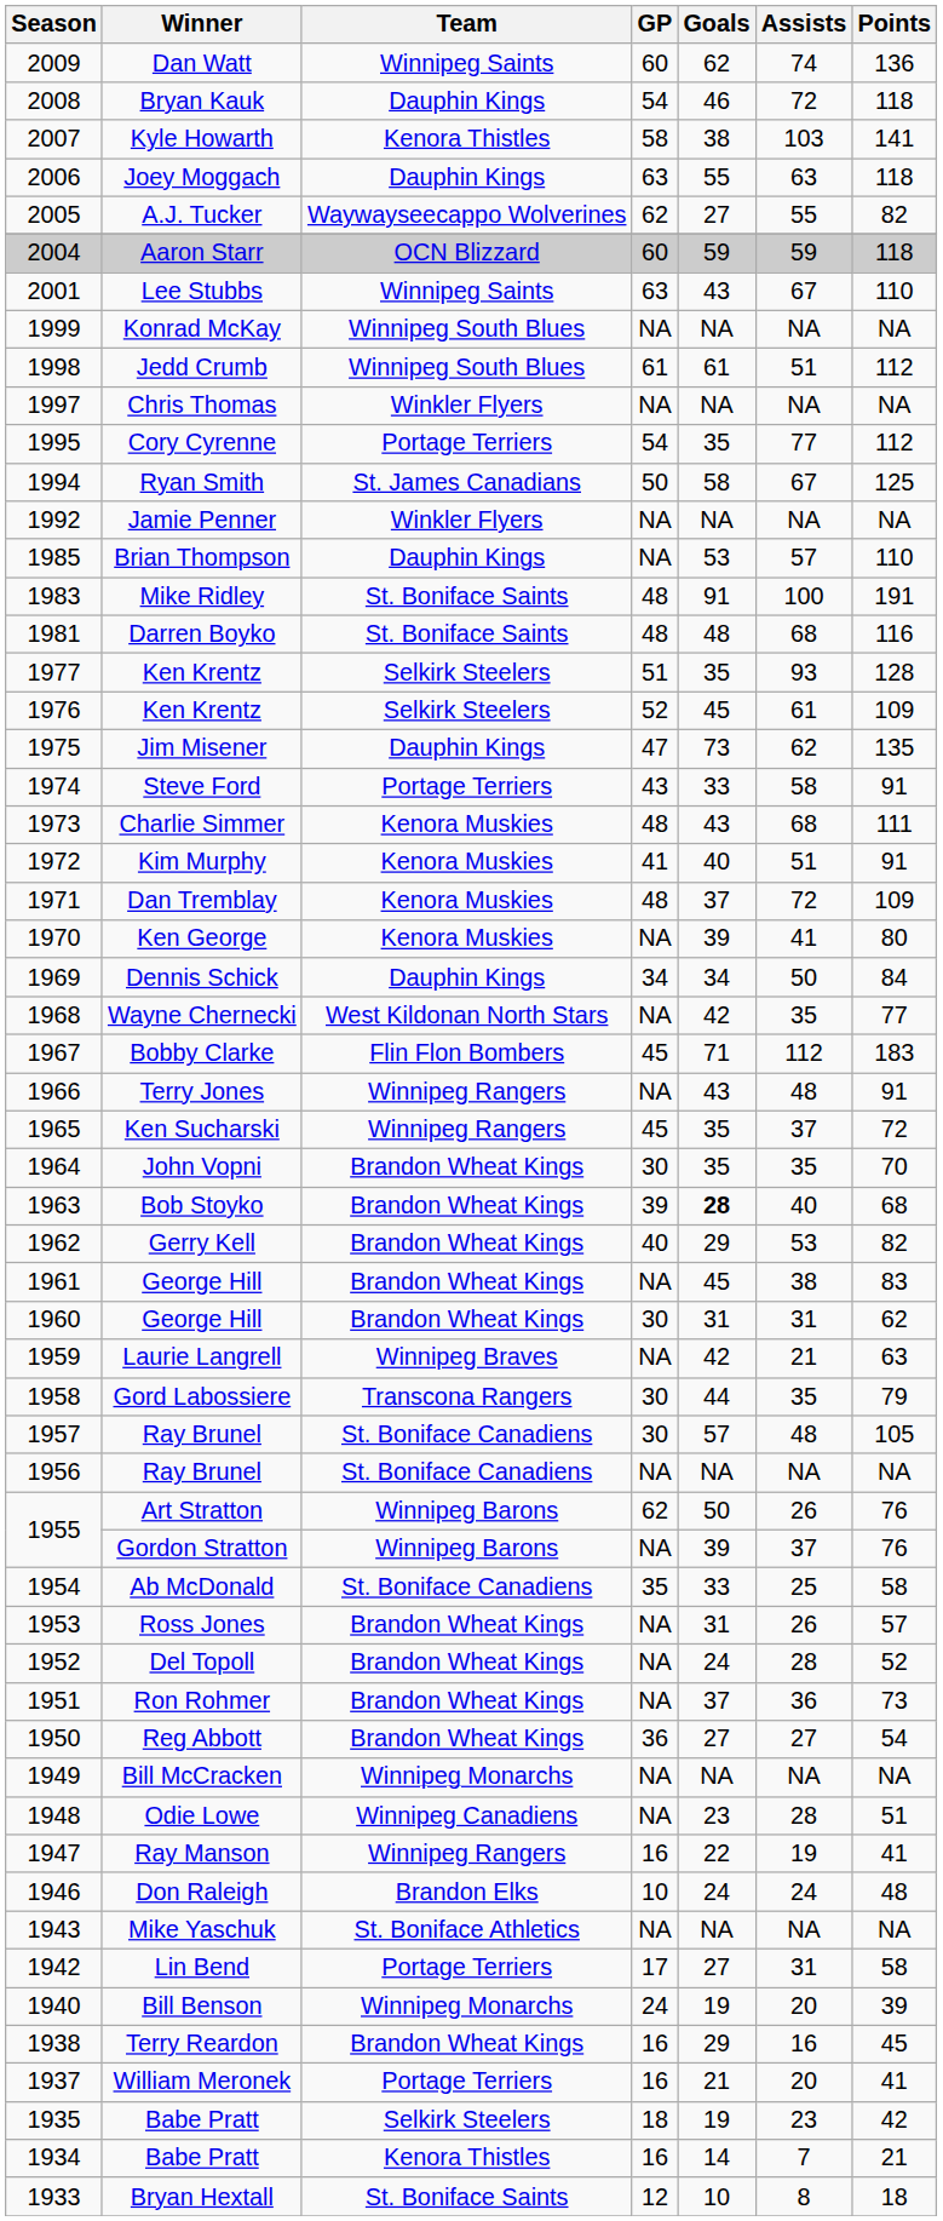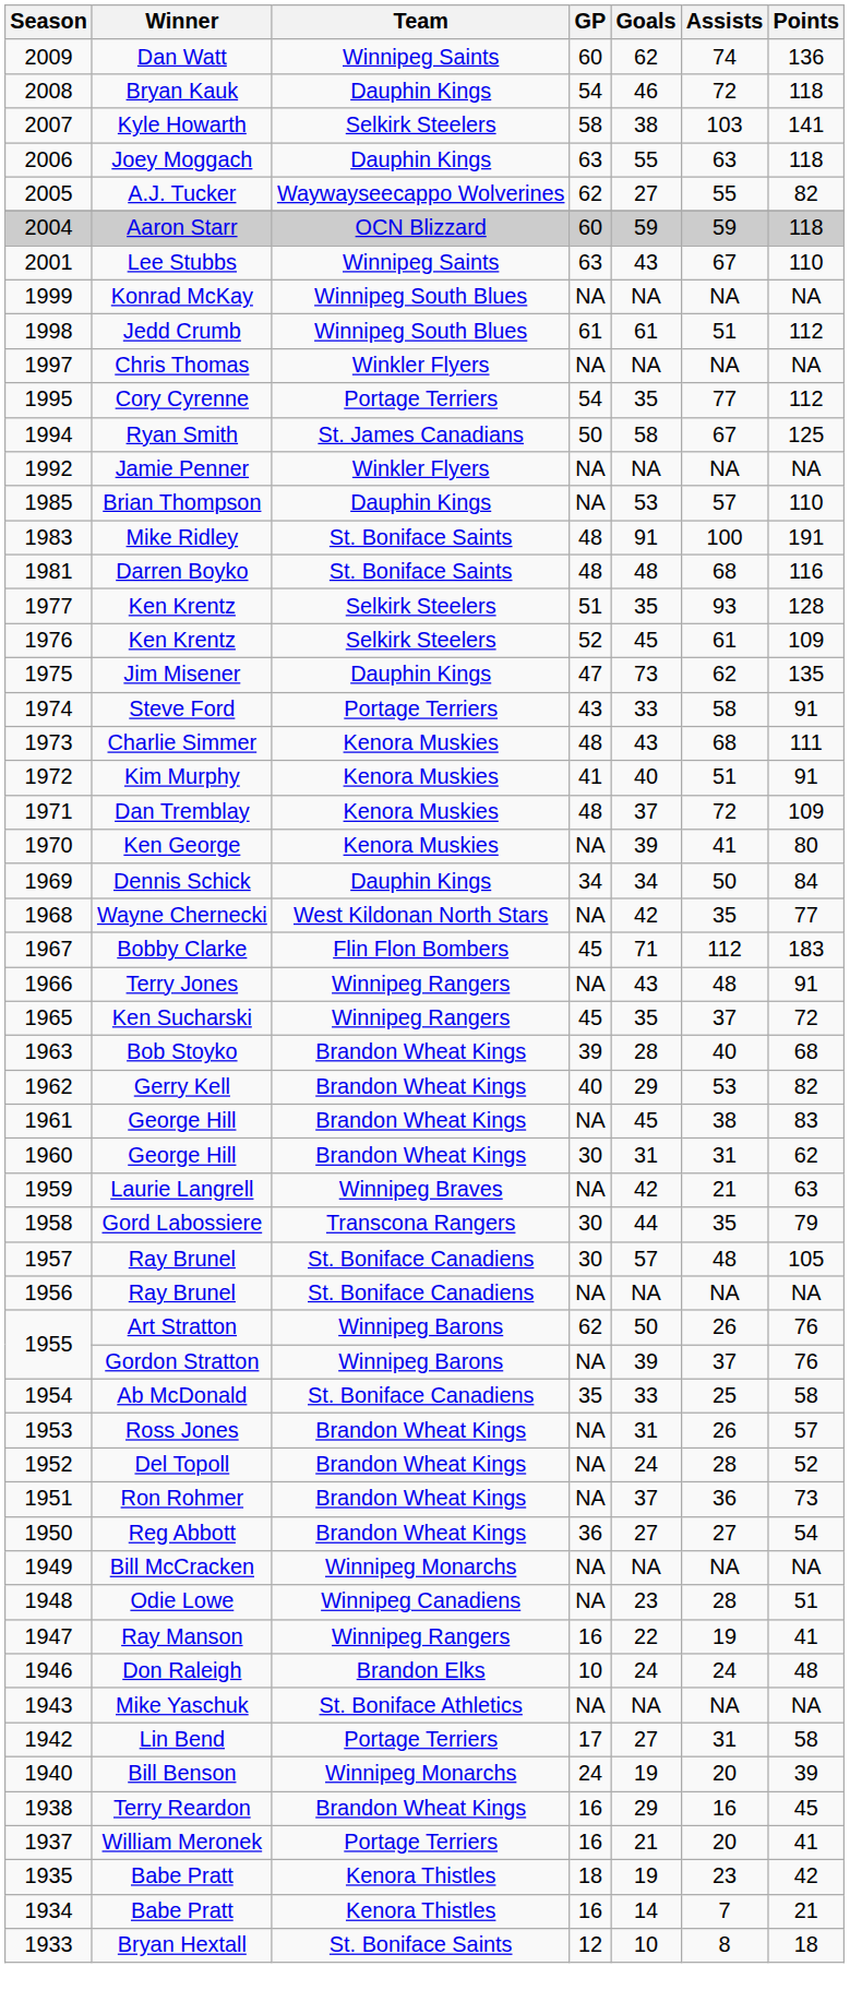Kyle Howarth | Team: Kenora Thistles -> Selkirk Steelers
- row: 1964 | John Vopni | Brandon Wheat Kings | 30 | 35 | 35 | 70
Bob Stoyko | Goals: bold -> normal
1935 / Babe Pratt | Team: Selkirk Steelers -> Kenora Thistles
